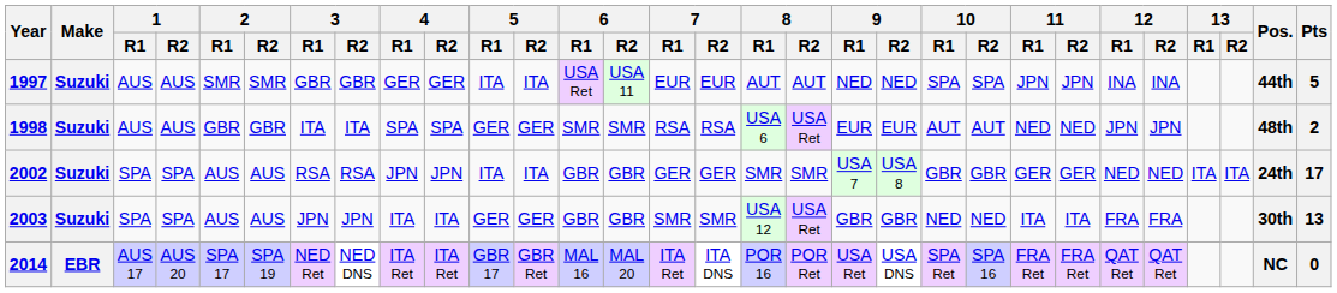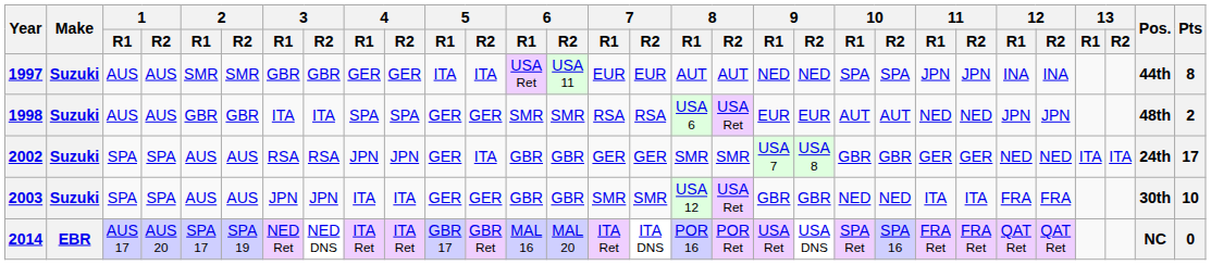1997 | Pts: 5 -> 8
2002 | 5 / R1: ITA -> GER
2003 | Pts: 13 -> 10
